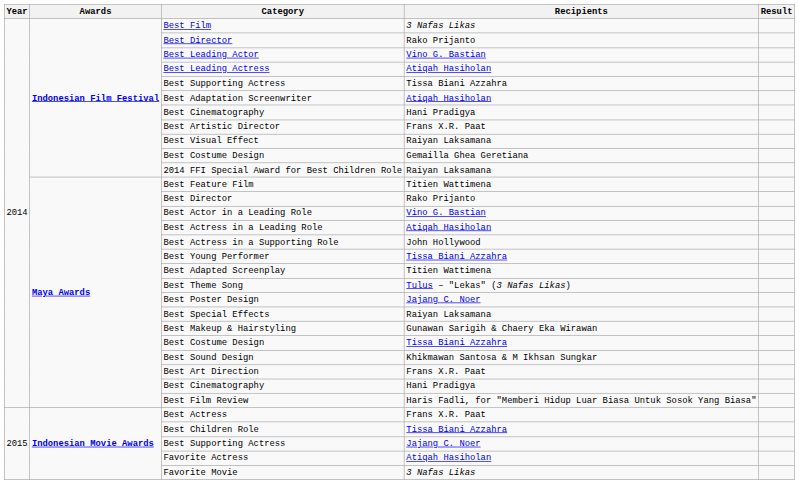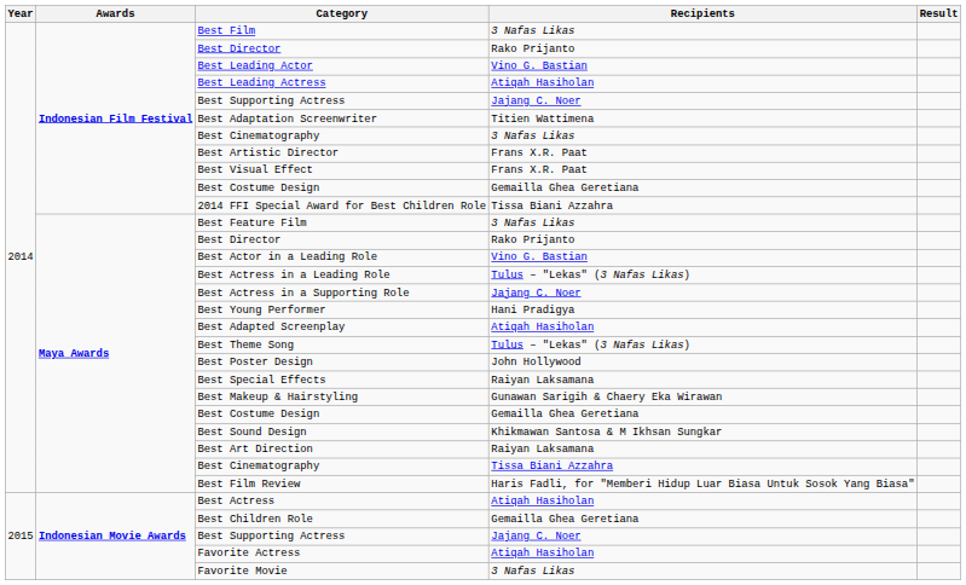Indonesian Film Festival / Best Supporting Actress | Recipients: Tissa Biani Azzahra -> Jajang C. Noer
Best Adaptation Screenwriter | Recipients: Atiqah Hasiholan -> Titien Wattimena
Indonesian Film Festival / Best Cinematography | Recipients: Hani Pradigya -> 3 Nafas Likas
Best Visual Effect | Recipients: Raiyan Laksamana -> Frans X.R. Paat
2014 FFI Special Award for Best Children Role | Recipients: Raiyan Laksamana -> Tissa Biani Azzahra
Best Feature Film | Recipients: Titien Wattimena -> 3 Nafas Likas
Best Actress in a Leading Role | Recipients: Atiqah Hasiholan -> Tulus – "Lekas" (3 Nafas Likas)
Best Actress in a Supporting Role | Recipients: John Hollywood -> Jajang C. Noer
Best Young Performer | Recipients: Tissa Biani Azzahra -> Hani Pradigya
Best Adapted Screenplay | Recipients: Titien Wattimena -> Atiqah Hasiholan
Best Poster Design | Recipients: Jajang C. Noer -> John Hollywood
Maya Awards / Best Costume Design | Recipients: Tissa Biani Azzahra -> Gemailla Ghea Geretiana
Best Art Direction | Recipients: Frans X.R. Paat -> Raiyan Laksamana
Maya Awards / Best Cinematography | Recipients: Hani Pradigya -> Tissa Biani Azzahra
Best Actress | Recipients: Frans X.R. Paat -> Atiqah Hasiholan
Best Children Role | Recipients: Tissa Biani Azzahra -> Gemailla Ghea Geretiana
